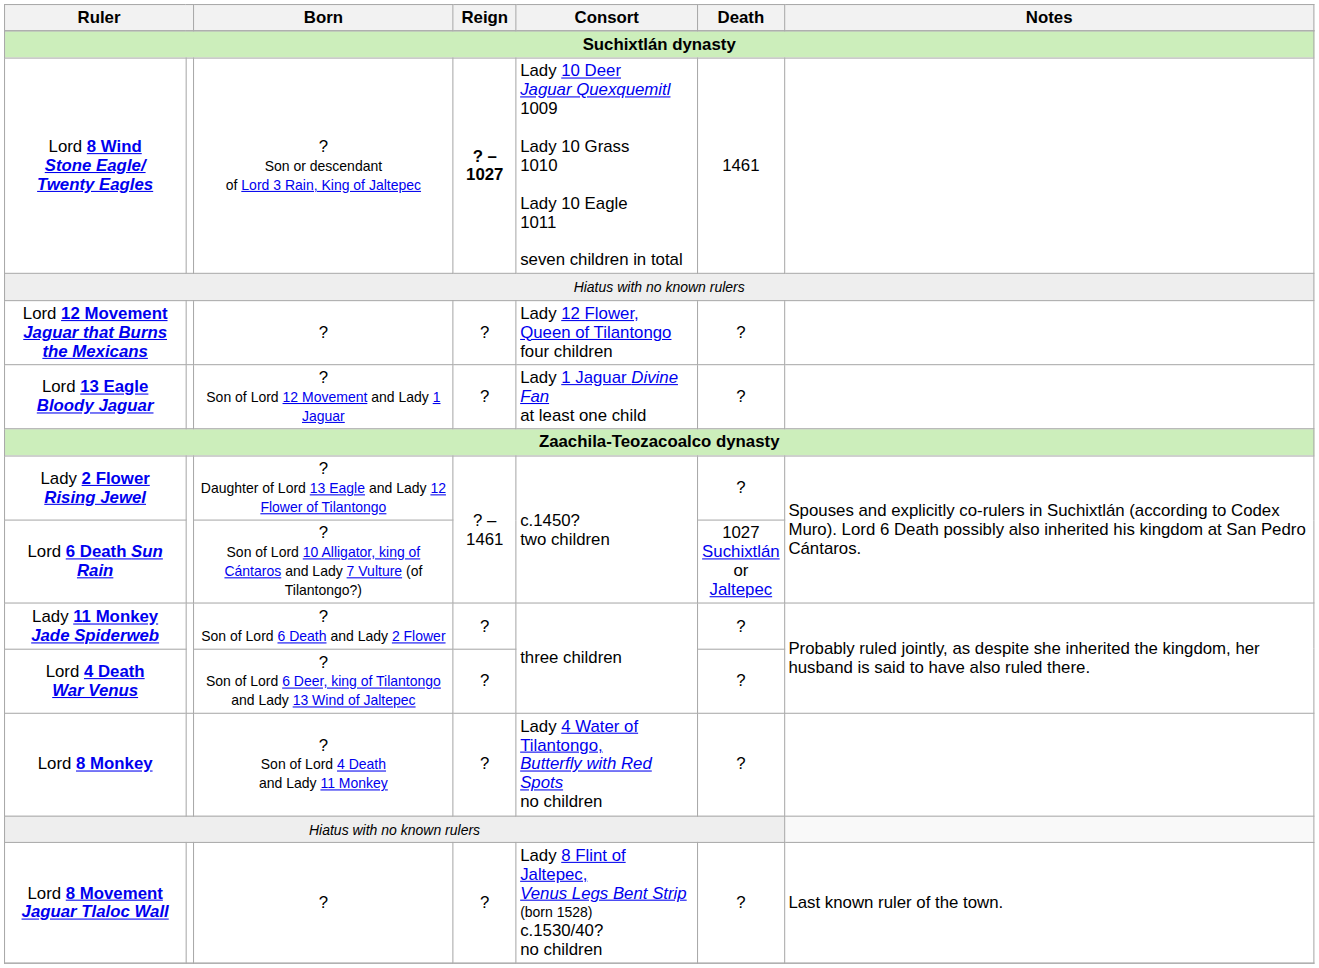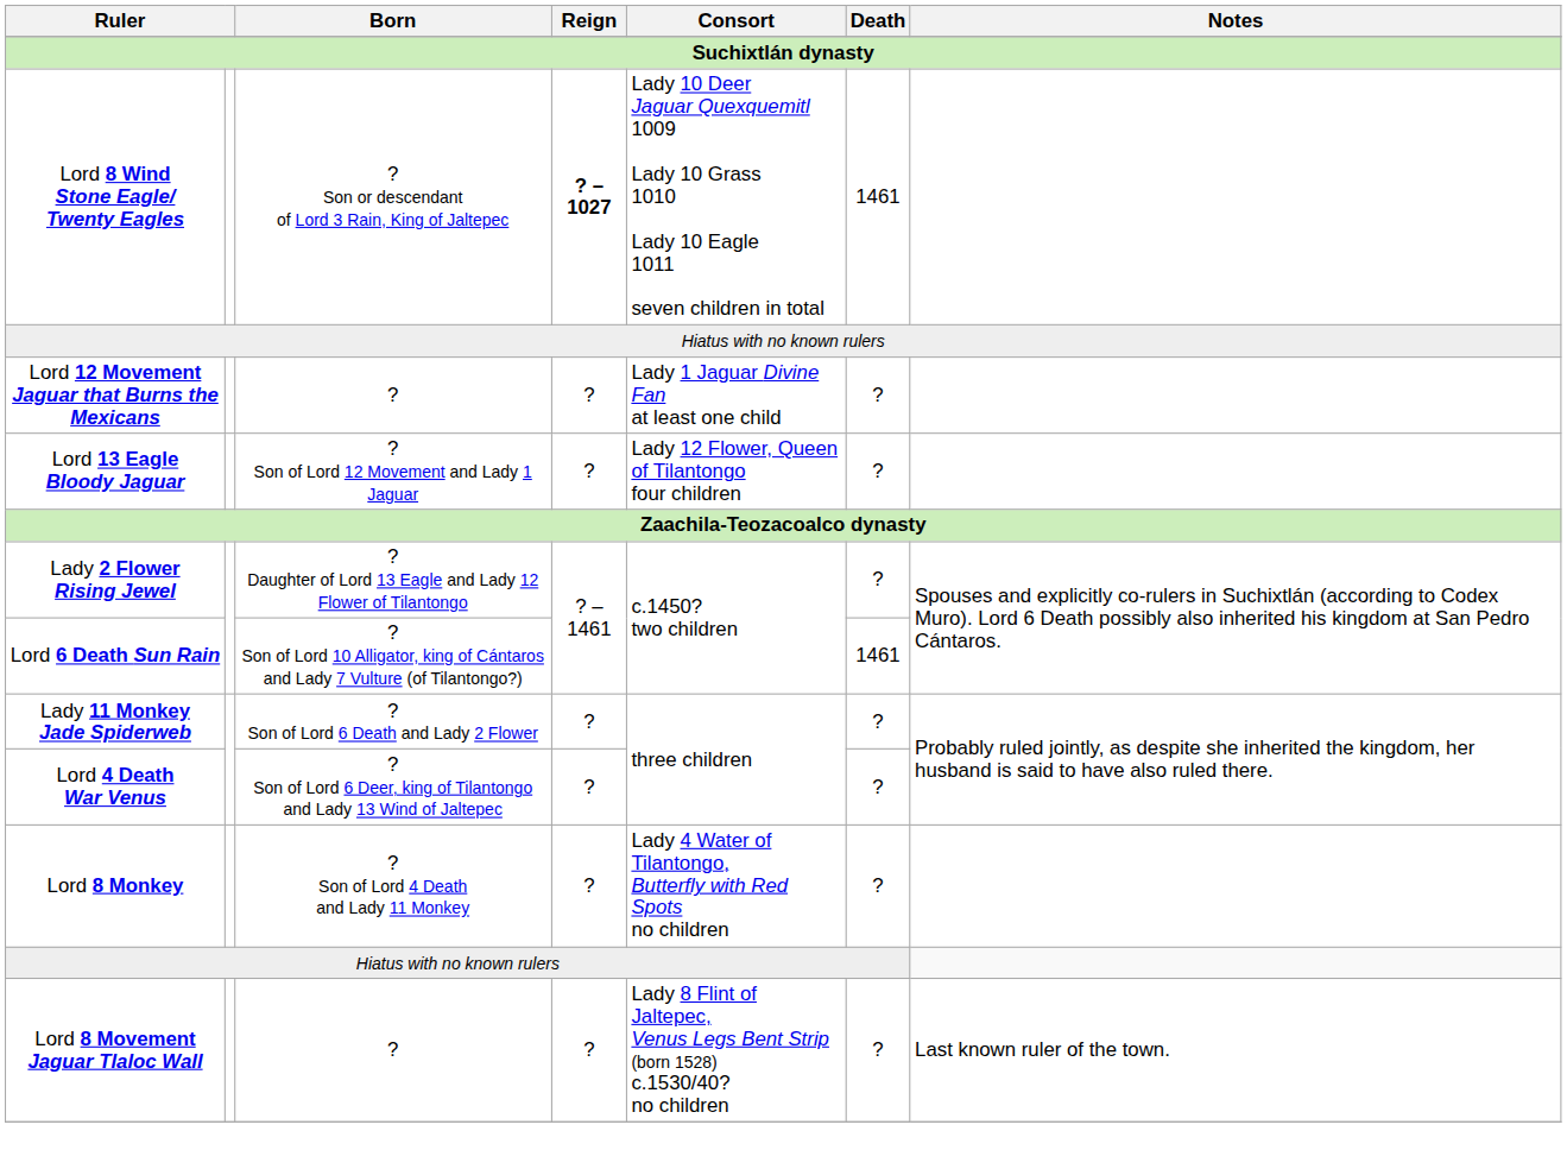Lord 12 Movement Jaguar that Burns the Mexicans | Consort: Lady 12 Flower, Queen of Tilantongo four children -> Lady 1 Jaguar Divine Fan at least one child
Lord 13 Eagle Bloody Jaguar | Consort: Lady 1 Jaguar Divine Fan at least one child -> Lady 12 Flower, Queen of Tilantongo four children
Lord 6 Death Sun Rain | Death: 1027 Suchixtlán or Jaltepec -> 1461
